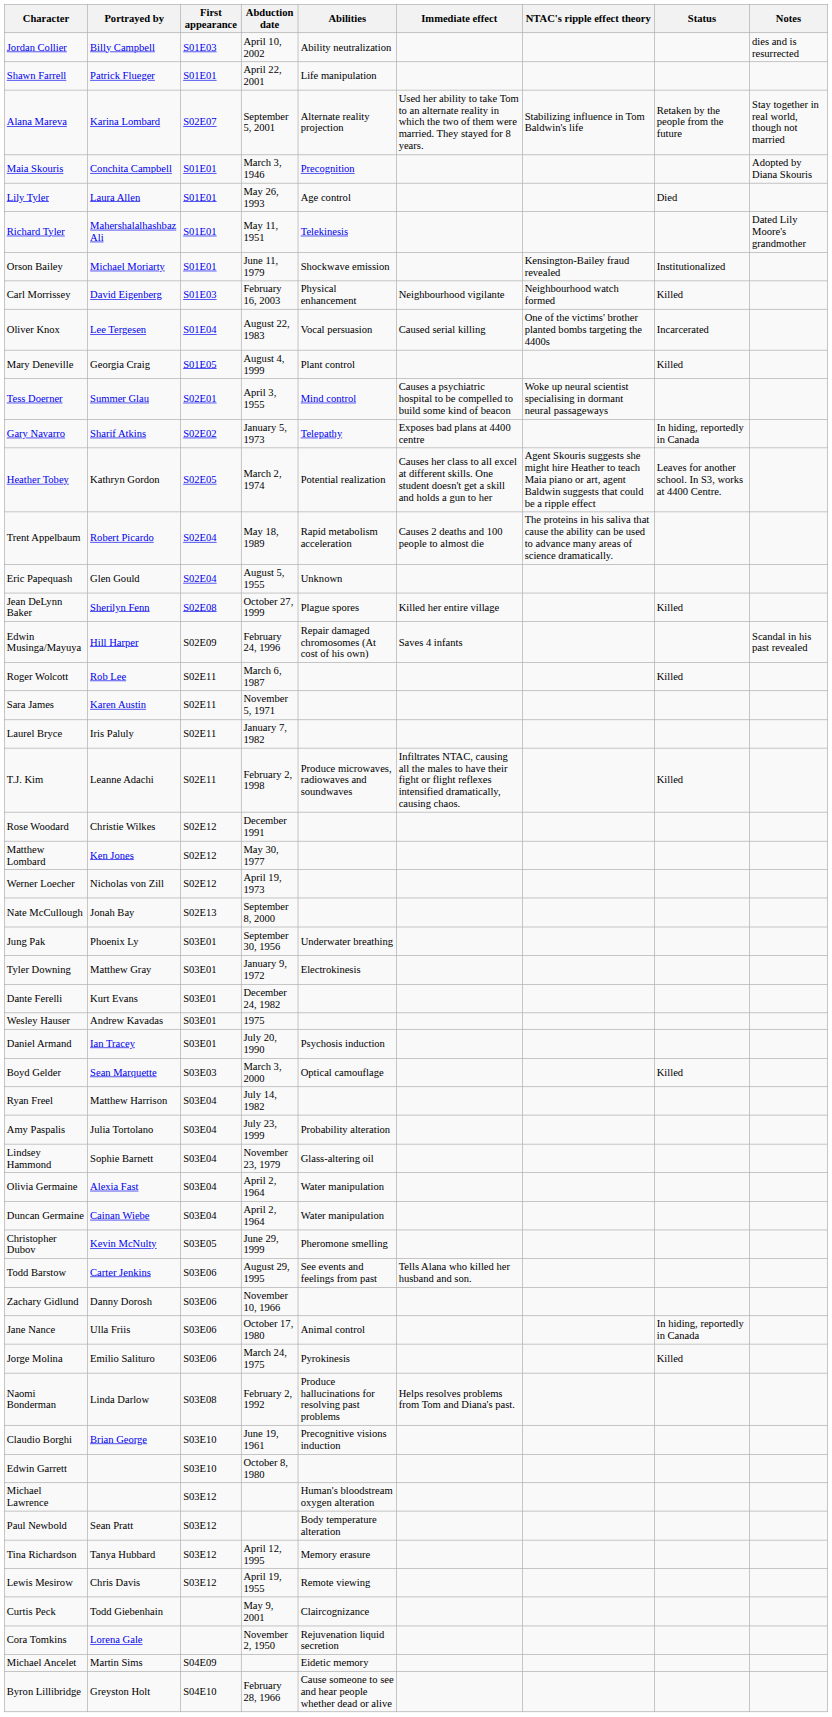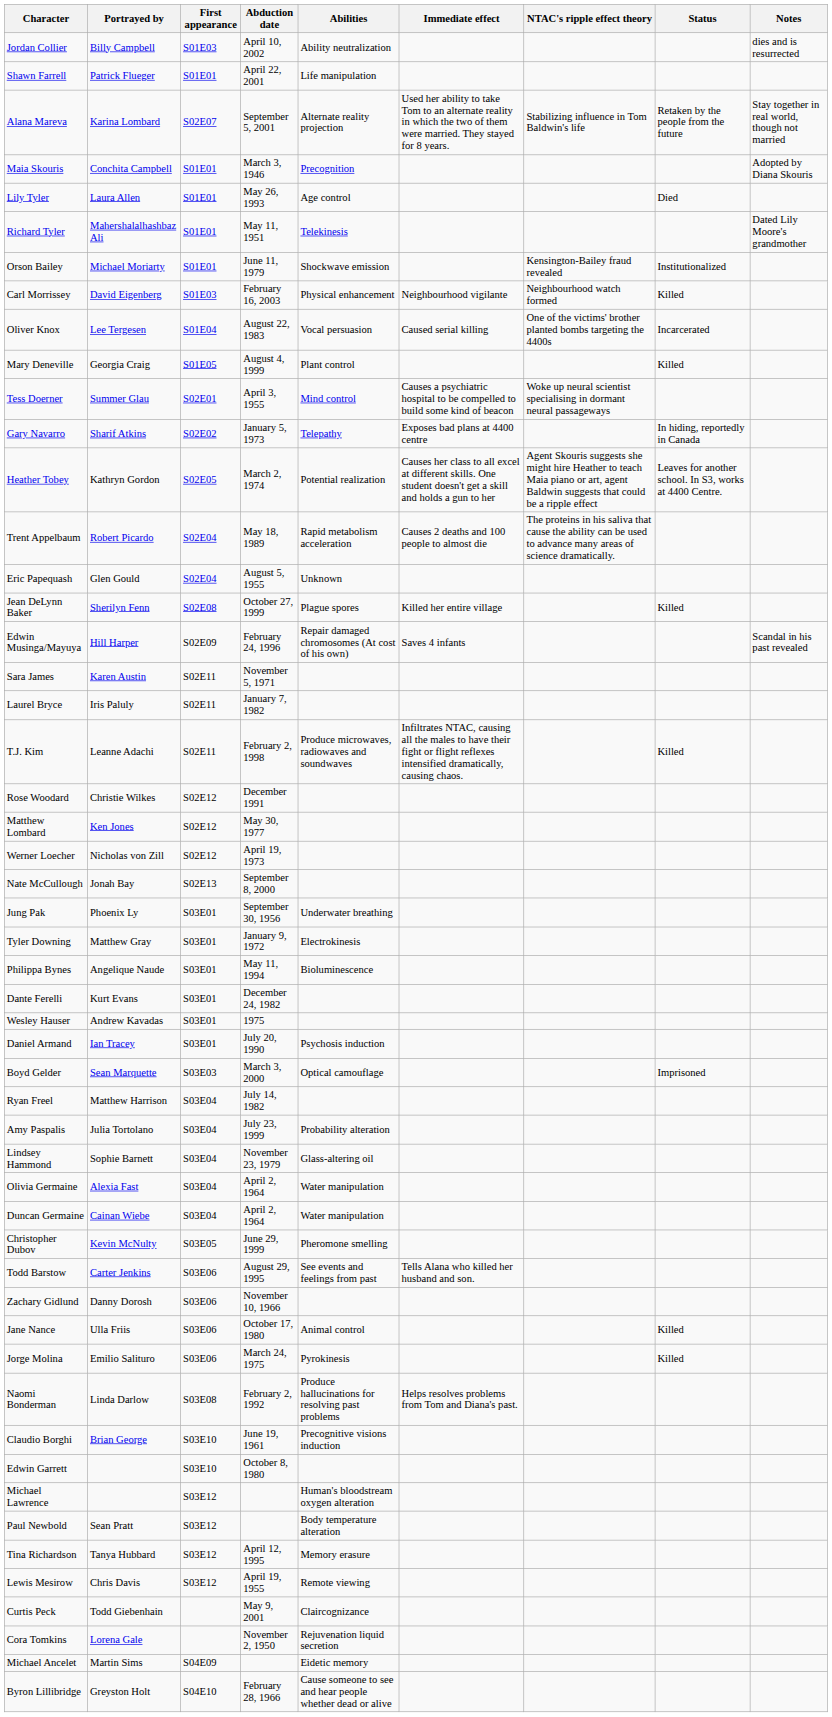- row: Roger Wolcott | Rob Lee | S02E11 | March 6, 1987 | Killed
+ row: Philippa Bynes | Angelique Naude | S03E01 | May 11, 1994 | Bioluminescence
Boyd Gelder | Status: Killed -> Imprisoned
Jane Nance | Status: In hiding, reportedly in Canada -> Killed
